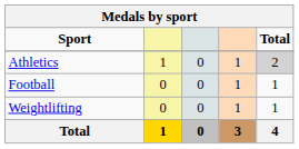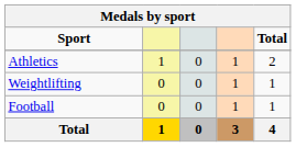Athletics | Total: lightgrey background -> no background
rows swapped: Football <-> Weightlifting
